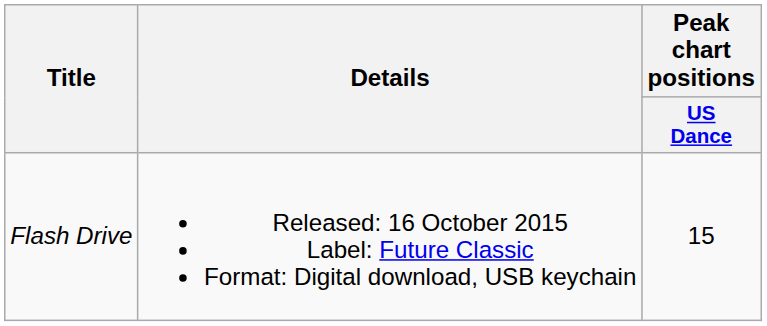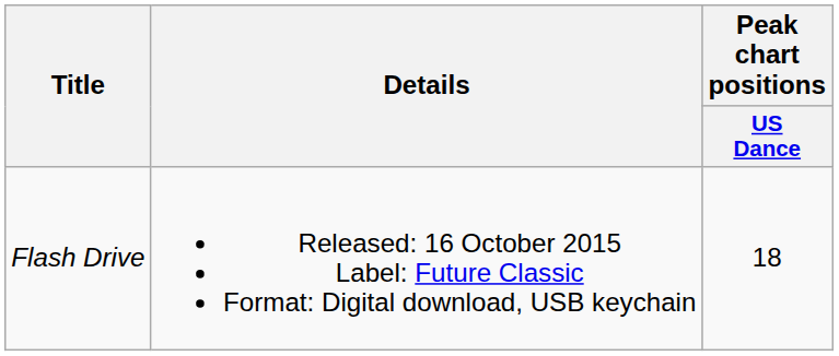Flash Drive | Peak chart positions / US Dance: 15 -> 18
